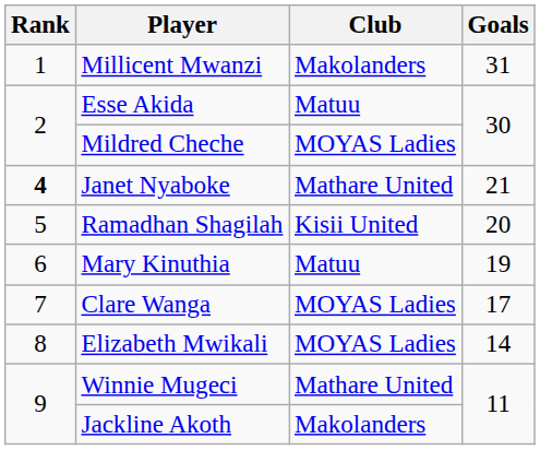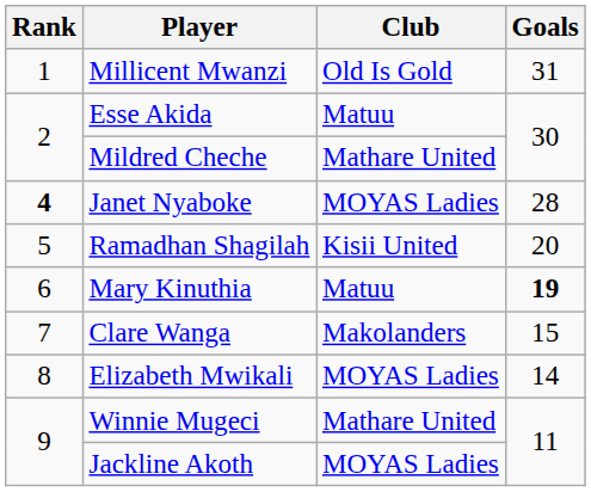Millicent Mwanzi | Club: Makolanders -> Old Is Gold
Mildred Cheche | Club: MOYAS Ladies -> Mathare United
Janet Nyaboke | Club: Mathare United -> MOYAS Ladies
Janet Nyaboke | Goals: 21 -> 28
Mary Kinuthia | Goals: normal -> bold
Clare Wanga | Club: MOYAS Ladies -> Makolanders
Clare Wanga | Goals: 17 -> 15
Jackline Akoth | Club: Makolanders -> MOYAS Ladies
